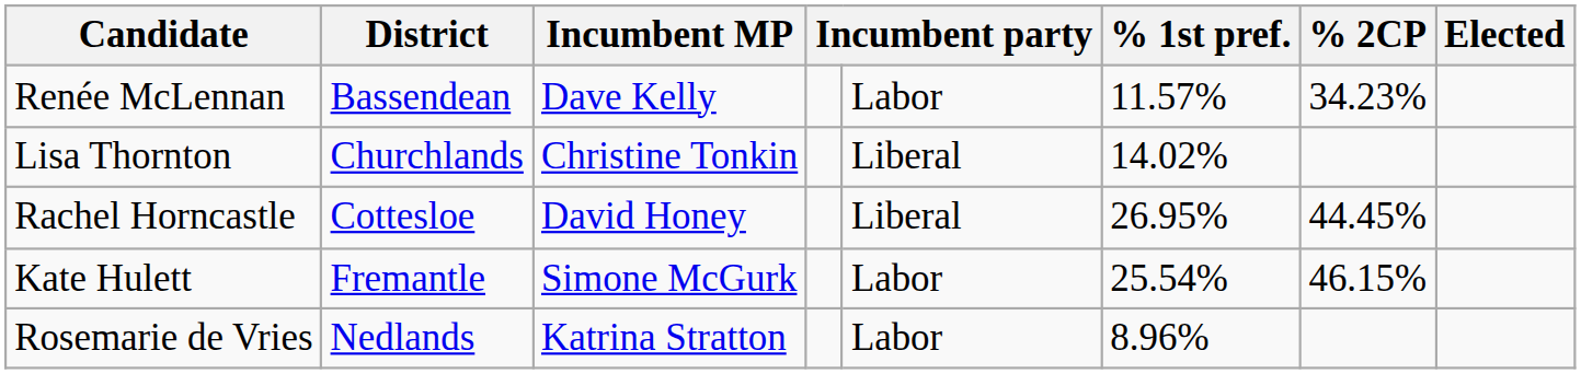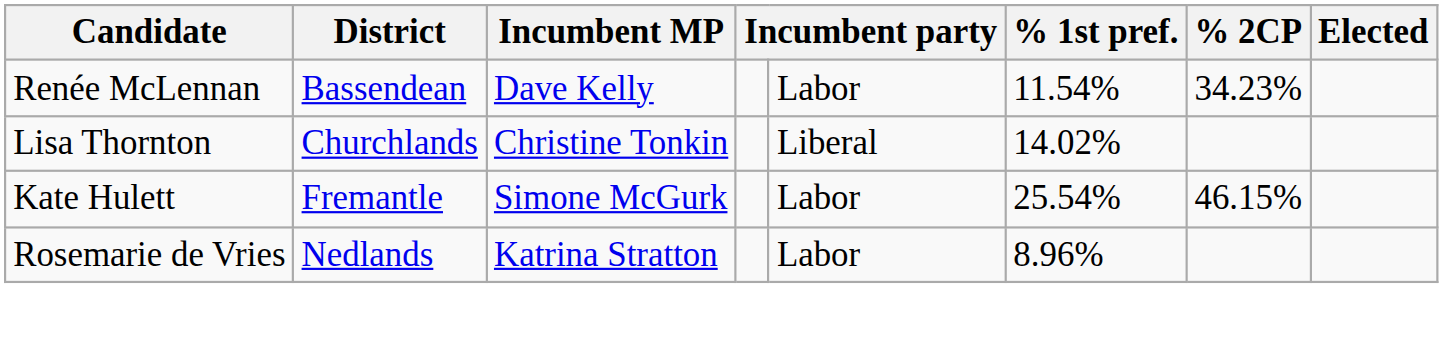Renée McLennan | % 1st pref.: 11.57% -> 11.54%
- row: Rachel Horncastle | Cottesloe | David Honey | Liberal | 26.95% | 44.45%
